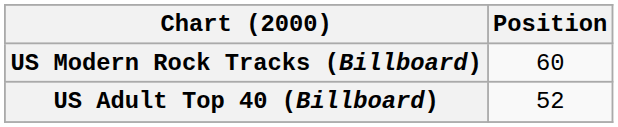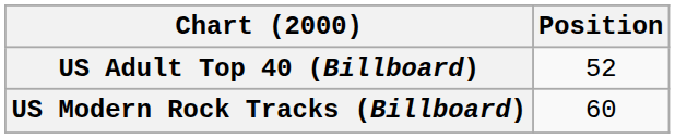rows swapped: US Adult Top 40 (Billboard) <-> US Modern Rock Tracks (Billboard)
